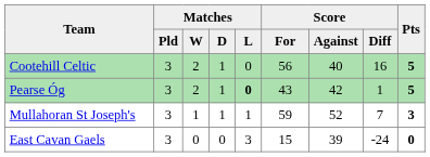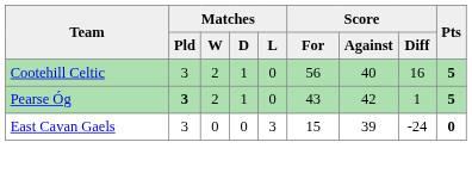Pearse Óg | Matches / Pld: normal -> bold
Pearse Óg | Matches / L: bold -> normal
- row: Mullahoran St Joseph's | 3 | 1 | 1 | 1 | 59 | 52 | 7 | 3
